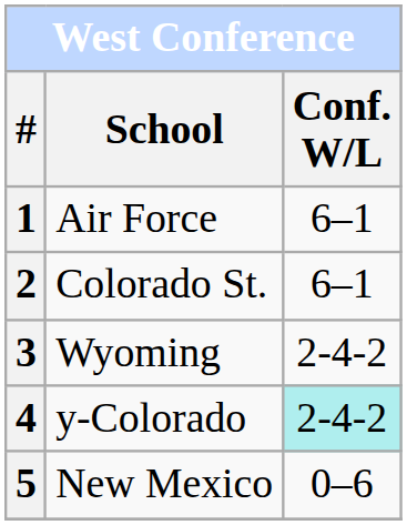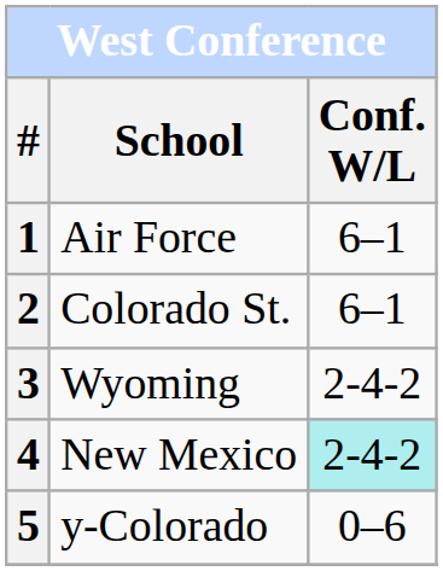4 | School: y-Colorado -> New Mexico
5 | School: New Mexico -> y-Colorado
